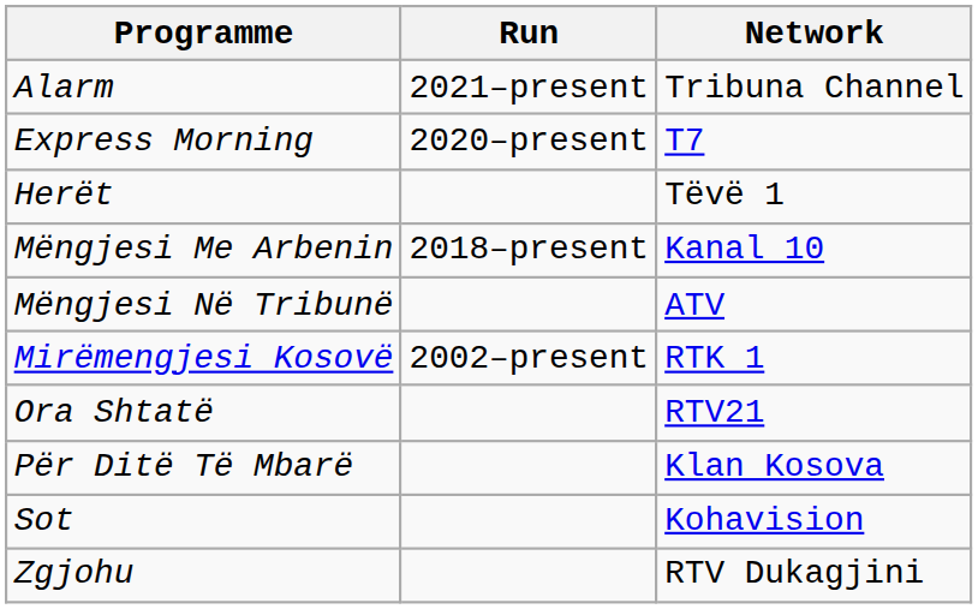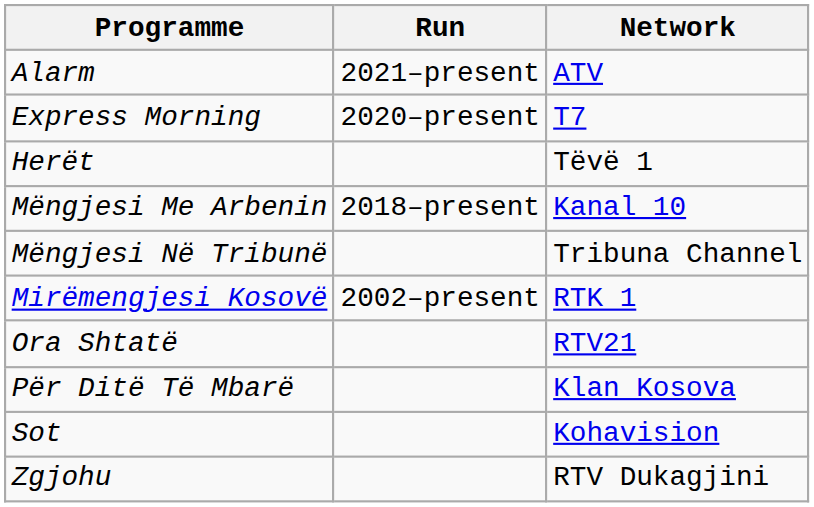Alarm | Network: Tribuna Channel -> ATV
Mëngjesi Në Tribunë | Network: ATV -> Tribuna Channel
